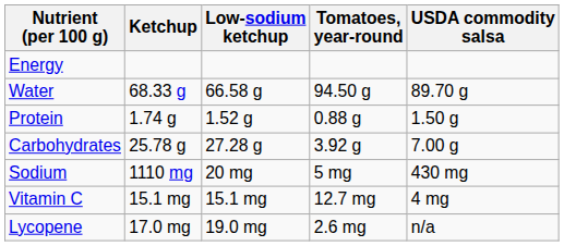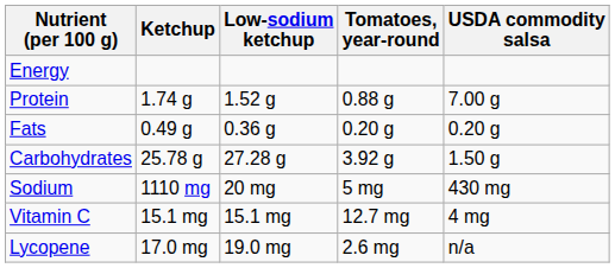- row: Water | 68.33 g | 66.58 g | 94.50 g | 89.70 g
Protein | USDA commodity salsa: 1.50 g -> 7.00 g
+ row: Fats | 0.49 g | 0.36 g | 0.20 g | 0.20 g
Carbohydrates | USDA commodity salsa: 7.00 g -> 1.50 g
